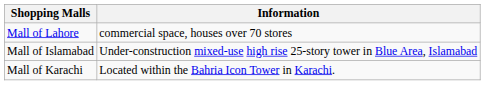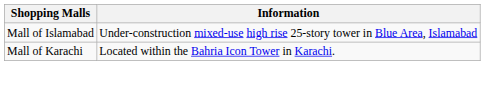- row: Mall of Lahore | commercial space, houses over 70 stores
